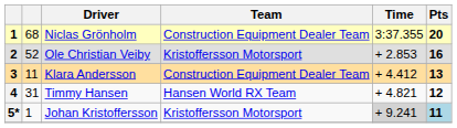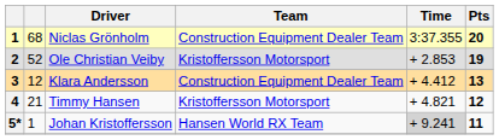Ole Christian Veiby | Pts: 16 -> 19
Klara Andersson | column 2: 11 -> 12
Timmy Hansen | column 2: 31 -> 21
Timmy Hansen | Team: Hansen World RX Team -> Kristoffersson Motorsport
Johan Kristoffersson | Team: Kristoffersson Motorsport -> Hansen World RX Team
Johan Kristoffersson | Pts: lightblue background -> no background
